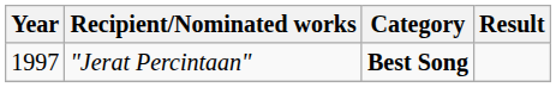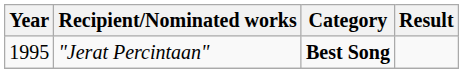"Jerat Percintaan" | Year: 1997 -> 1995
